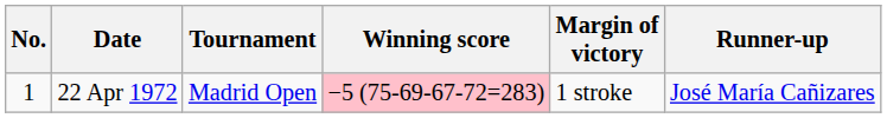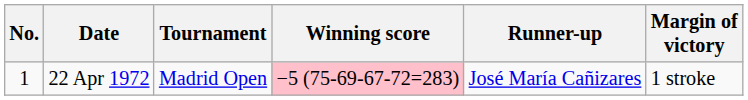columns swapped: Margin of victory <-> Runner-up
